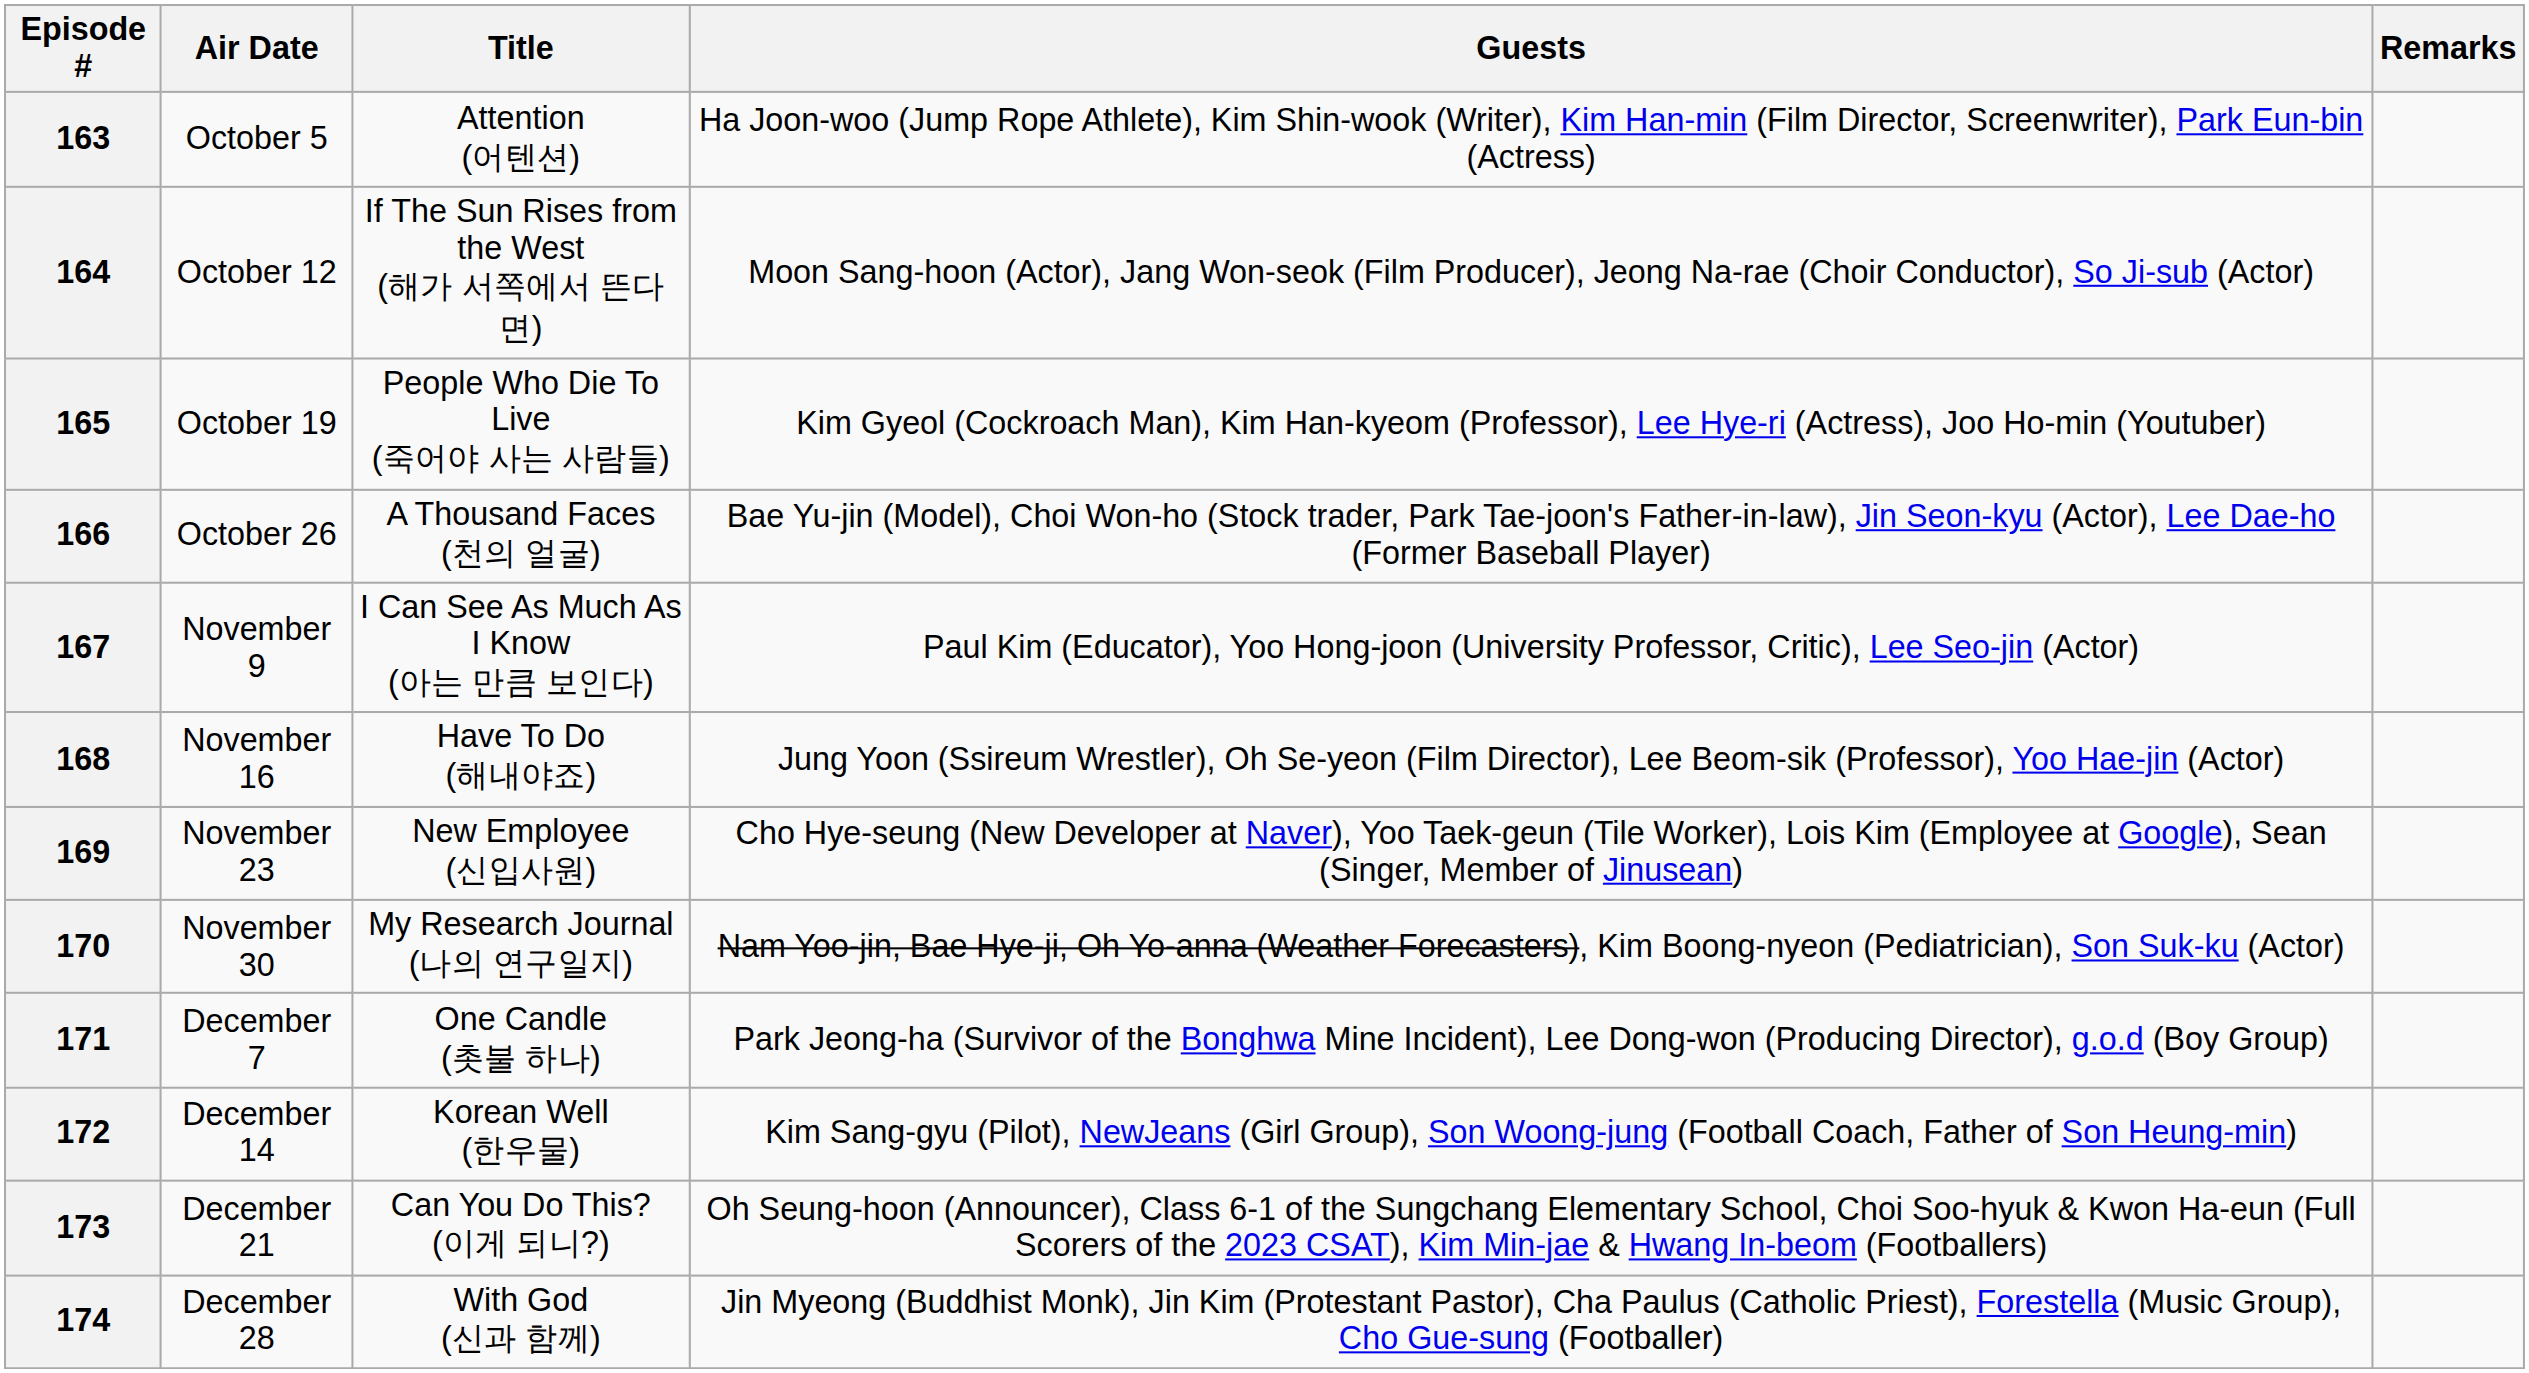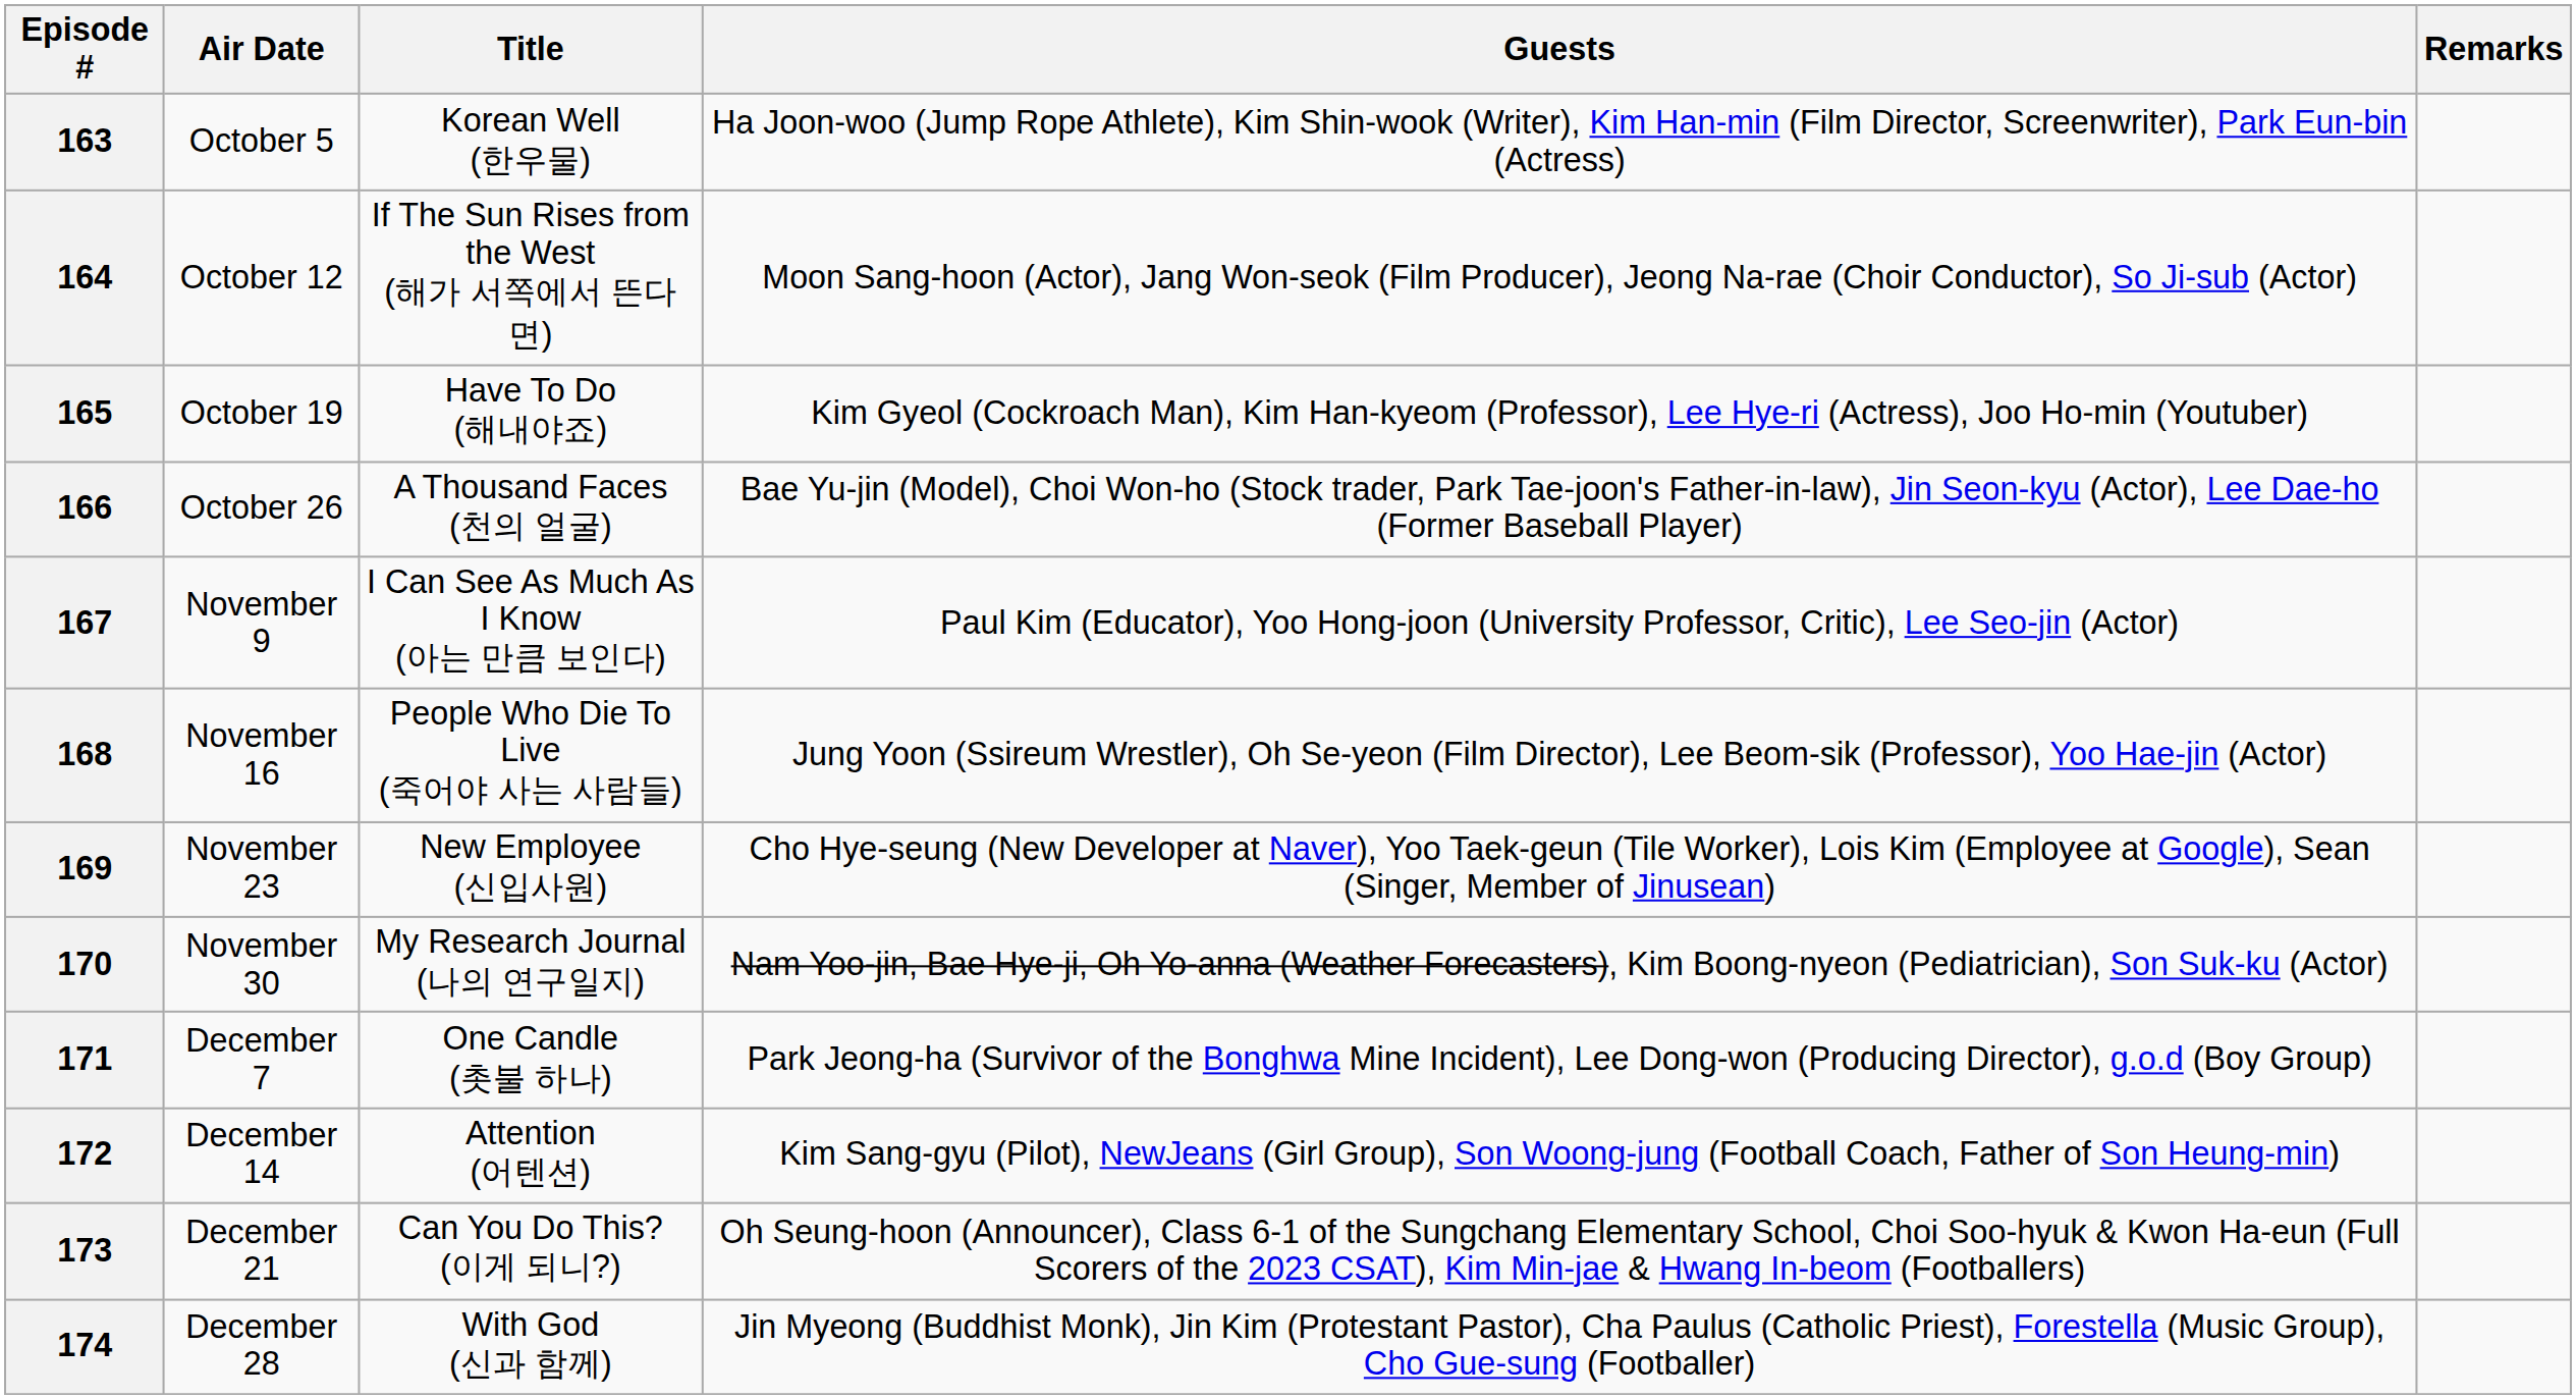163 | Title: Attention (어텐션) -> Korean Well (한우물)
165 | Title: People Who Die To Live (죽어야 사는 사람들) -> Have To Do (해내야죠)
168 | Title: Have To Do (해내야죠) -> People Who Die To Live (죽어야 사는 사람들)
172 | Title: Korean Well (한우물) -> Attention (어텐션)
